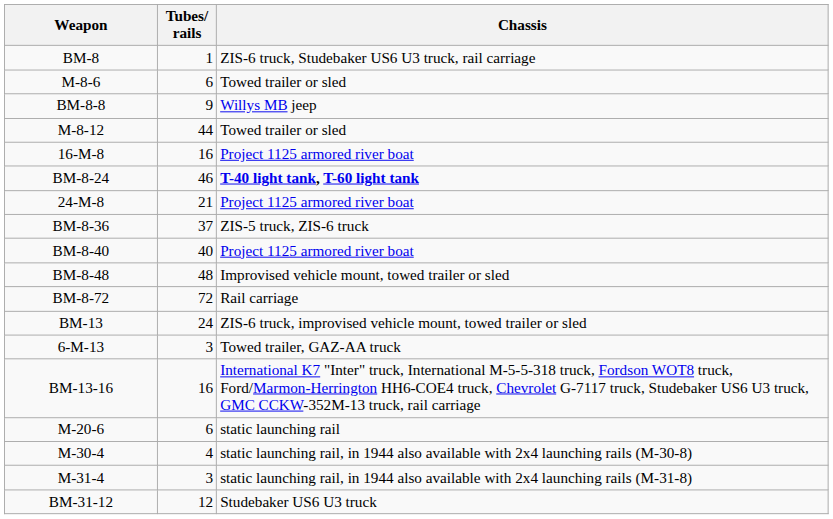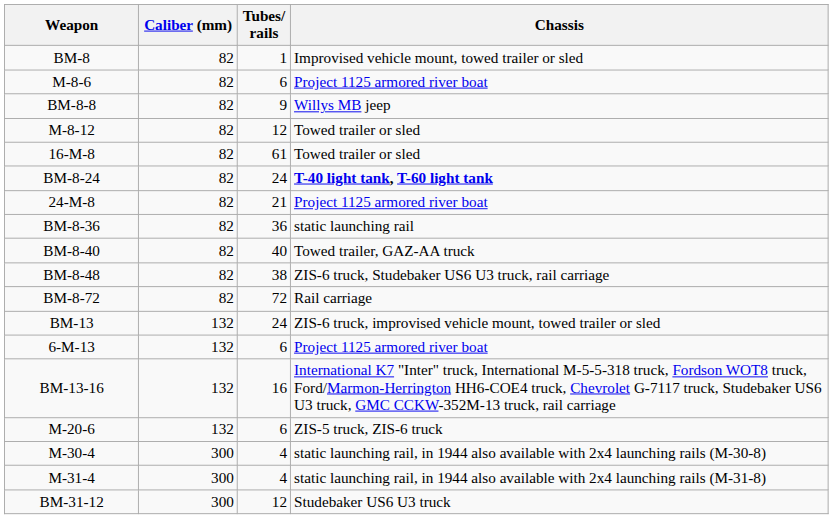+ column: Caliber (mm) | 82 | 82 | 82 | 82 | 82 | 82 | 82 | 82 | 82 | 82 | 82 | 132 | 132 | 132 | 132 | 300 | 300 | 300
BM-8 | Chassis: ZIS-6 truck, Studebaker US6 U3 truck, rail carriage -> Improvised vehicle mount, towed trailer or sled
M-8-6 | Chassis: Towed trailer or sled -> Project 1125 armored river boat
M-8-12 | Tubes/ rails: 44 -> 12
16-M-8 | Tubes/ rails: 16 -> 61
16-M-8 | Chassis: Project 1125 armored river boat -> Towed trailer or sled
BM-8-24 | Tubes/ rails: 46 -> 24
BM-8-36 | Tubes/ rails: 37 -> 36
BM-8-36 | Chassis: ZIS-5 truck, ZIS-6 truck -> static launching rail
BM-8-40 | Chassis: Project 1125 armored river boat -> Towed trailer, GAZ-AA truck
BM-8-48 | Tubes/ rails: 48 -> 38
BM-8-48 | Chassis: Improvised vehicle mount, towed trailer or sled -> ZIS-6 truck, Studebaker US6 U3 truck, rail carriage
6-M-13 | Tubes/ rails: 3 -> 6
6-M-13 | Chassis: Towed trailer, GAZ-AA truck -> Project 1125 armored river boat
M-20-6 | Chassis: static launching rail -> ZIS-5 truck, ZIS-6 truck
M-31-4 | Tubes/ rails: 3 -> 4
